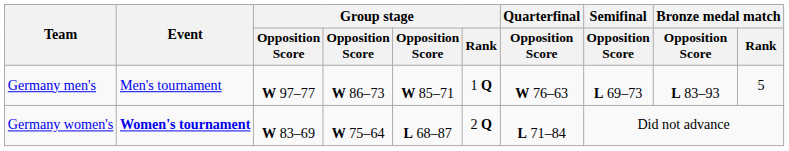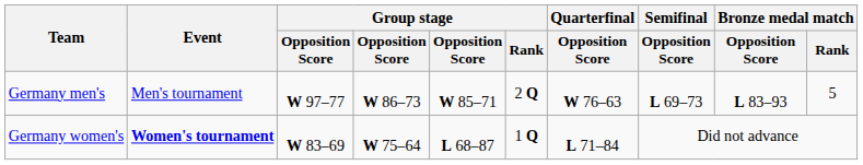Germany men's | Group stage / Rank: 1 Q -> 2 Q
Germany women's | Group stage / Rank: 2 Q -> 1 Q
